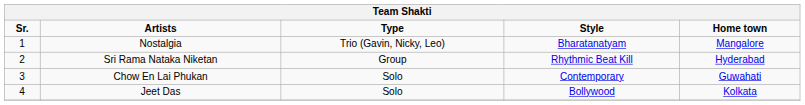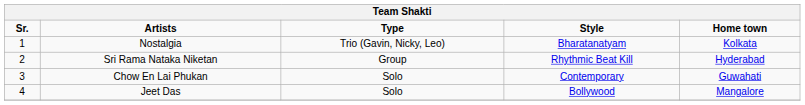Nostalgia | Home town: Mangalore -> Kolkata
Jeet Das | Home town: Kolkata -> Mangalore
